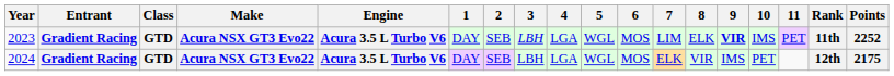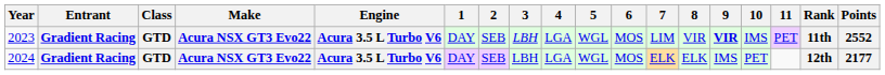2023 | 8: ELK -> VIR
2023 | Points: 2252 -> 2552
2024 | 8: VIR -> ELK
2024 | Points: 2175 -> 2177
